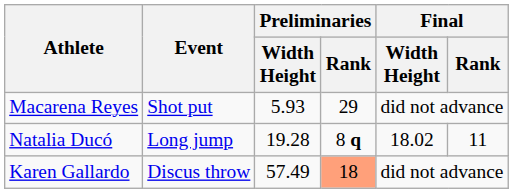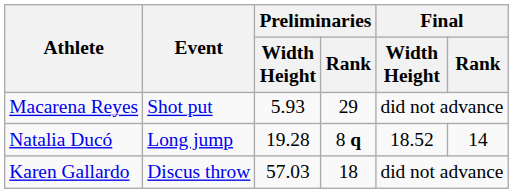Natalia Ducó | Final / Width Height: 18.02 -> 18.52
Natalia Ducó | Final / Rank: 11 -> 14
Karen Gallardo | Preliminaries / Width Height: 57.49 -> 57.03
Karen Gallardo | Preliminaries / Rank: lightsalmon background -> no background
